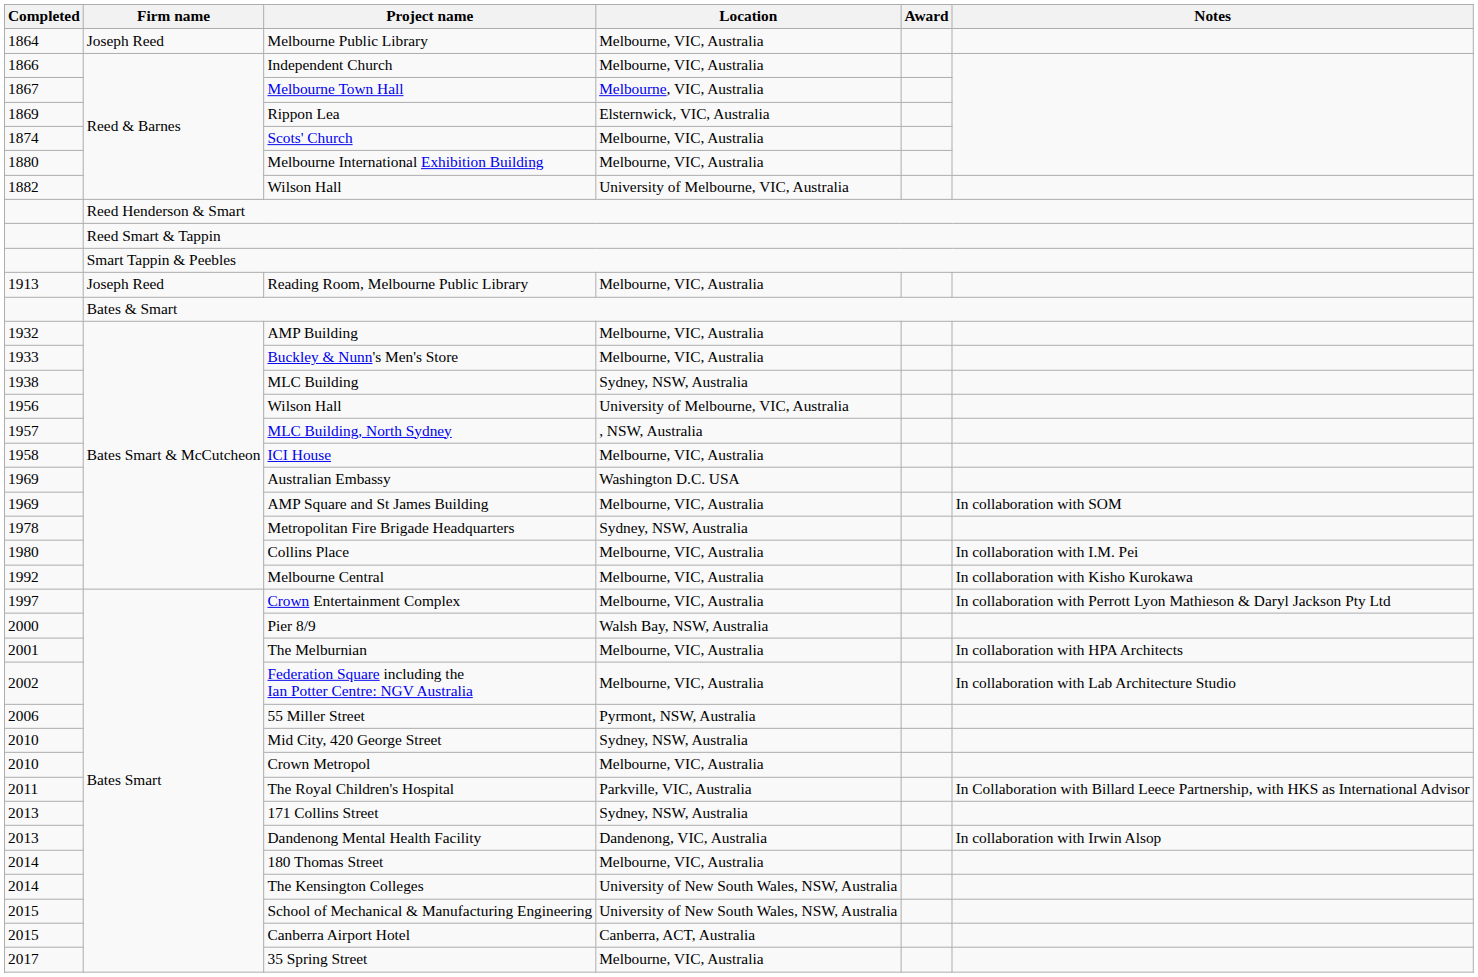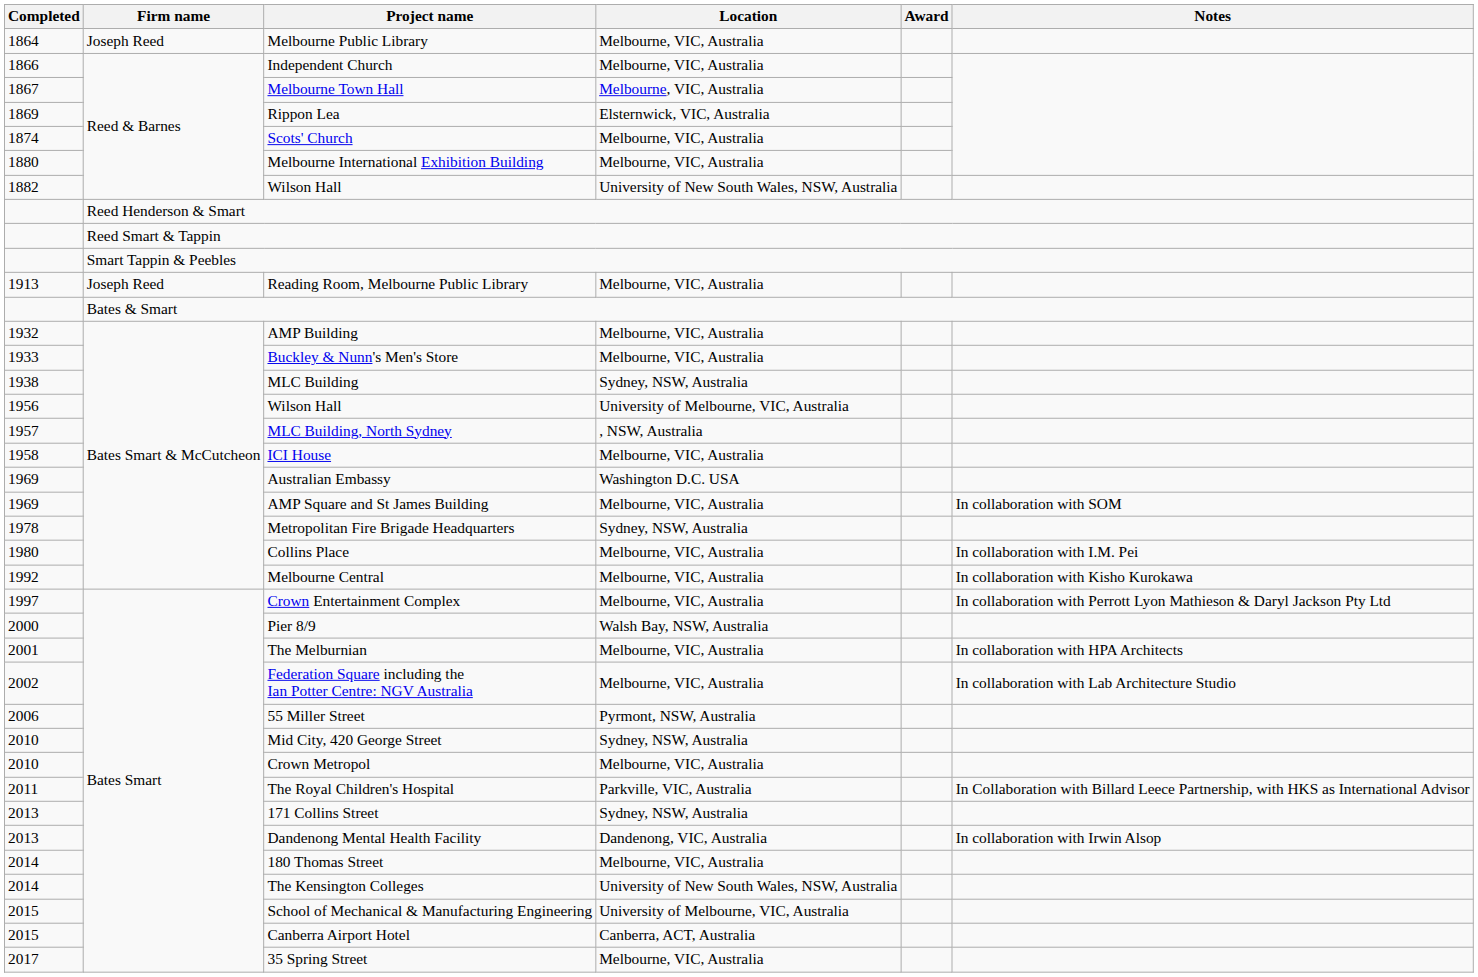1882 / Wilson Hall | Location: University of Melbourne, VIC, Australia -> University of New South Wales, NSW, Australia
School of Mechanical & Manufacturing Engineering | Location: University of New South Wales, NSW, Australia -> University of Melbourne, VIC, Australia
